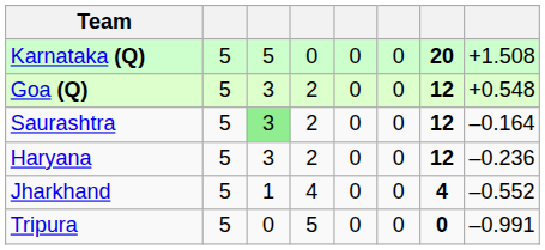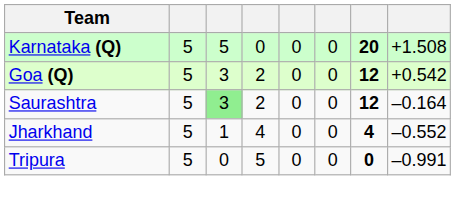Goa (Q) | column 8: +0.548 -> +0.542
- row: Haryana | 5 | 3 | 2 | 0 | 0 | 12 | –0.236
